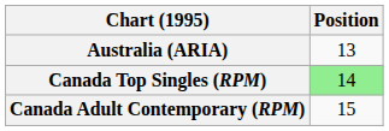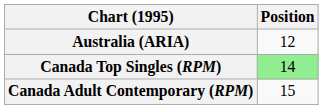Australia (ARIA) | Position: 13 -> 12
